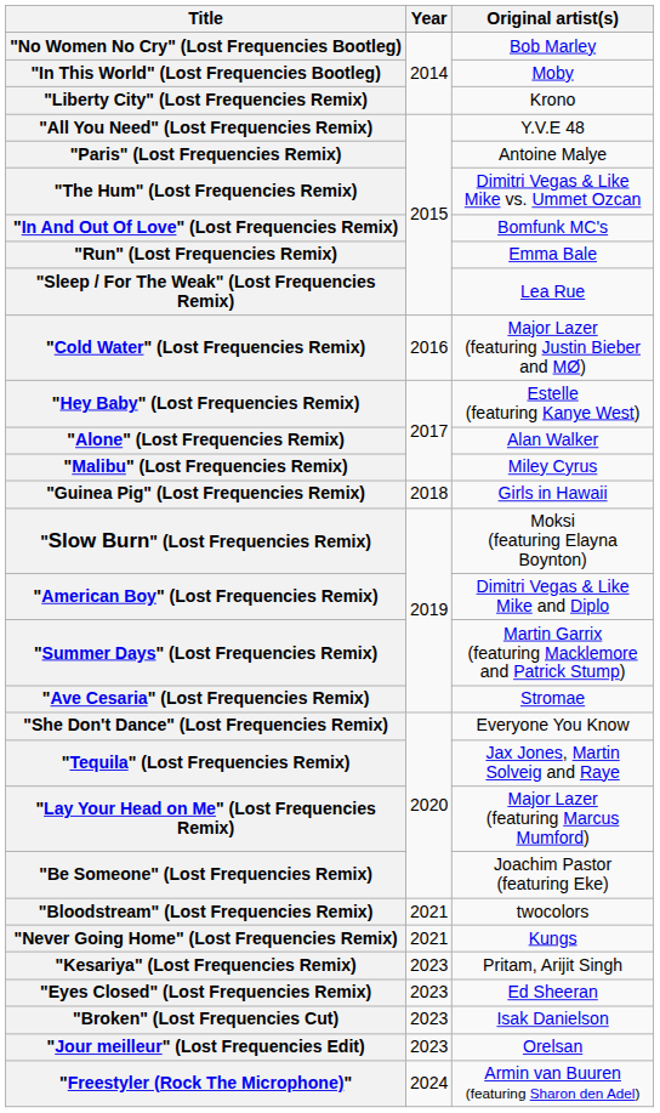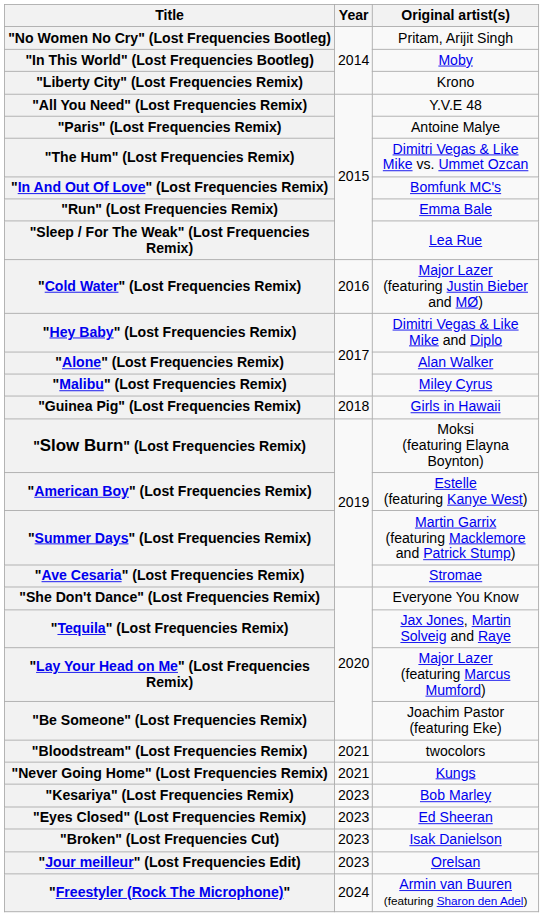"No Women No Cry" (Lost Frequencies Bootleg) | Original artist(s): Bob Marley -> Pritam, Arijit Singh
"Hey Baby" (Lost Frequencies Remix) | Original artist(s): Estelle (featuring Kanye West) -> Dimitri Vegas & Like Mike and Diplo
"American Boy" (Lost Frequencies Remix) | Original artist(s): Dimitri Vegas & Like Mike and Diplo -> Estelle (featuring Kanye West)
"Kesariya" (Lost Frequencies Remix) | Original artist(s): Pritam, Arijit Singh -> Bob Marley
